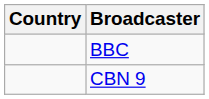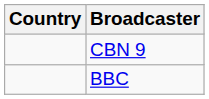rows swapped: CBN 9 <-> BBC
